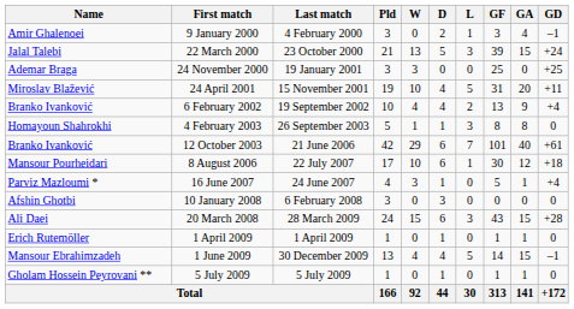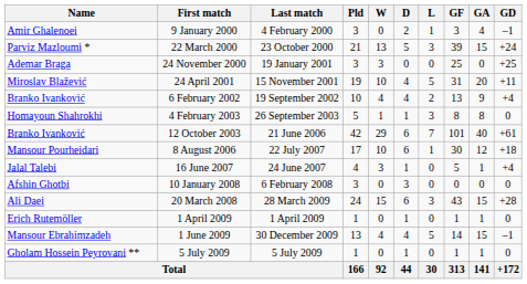22 March 2000 | Name: Jalal Talebi -> Parviz Mazloumi *
16 June 2007 | Name: Parviz Mazloumi * -> Jalal Talebi
